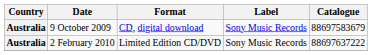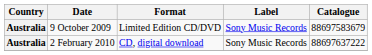9 October 2009 | Format: CD, digital download -> Limited Edition CD/DVD
2 February 2010 | Format: Limited Edition CD/DVD -> CD, digital download
